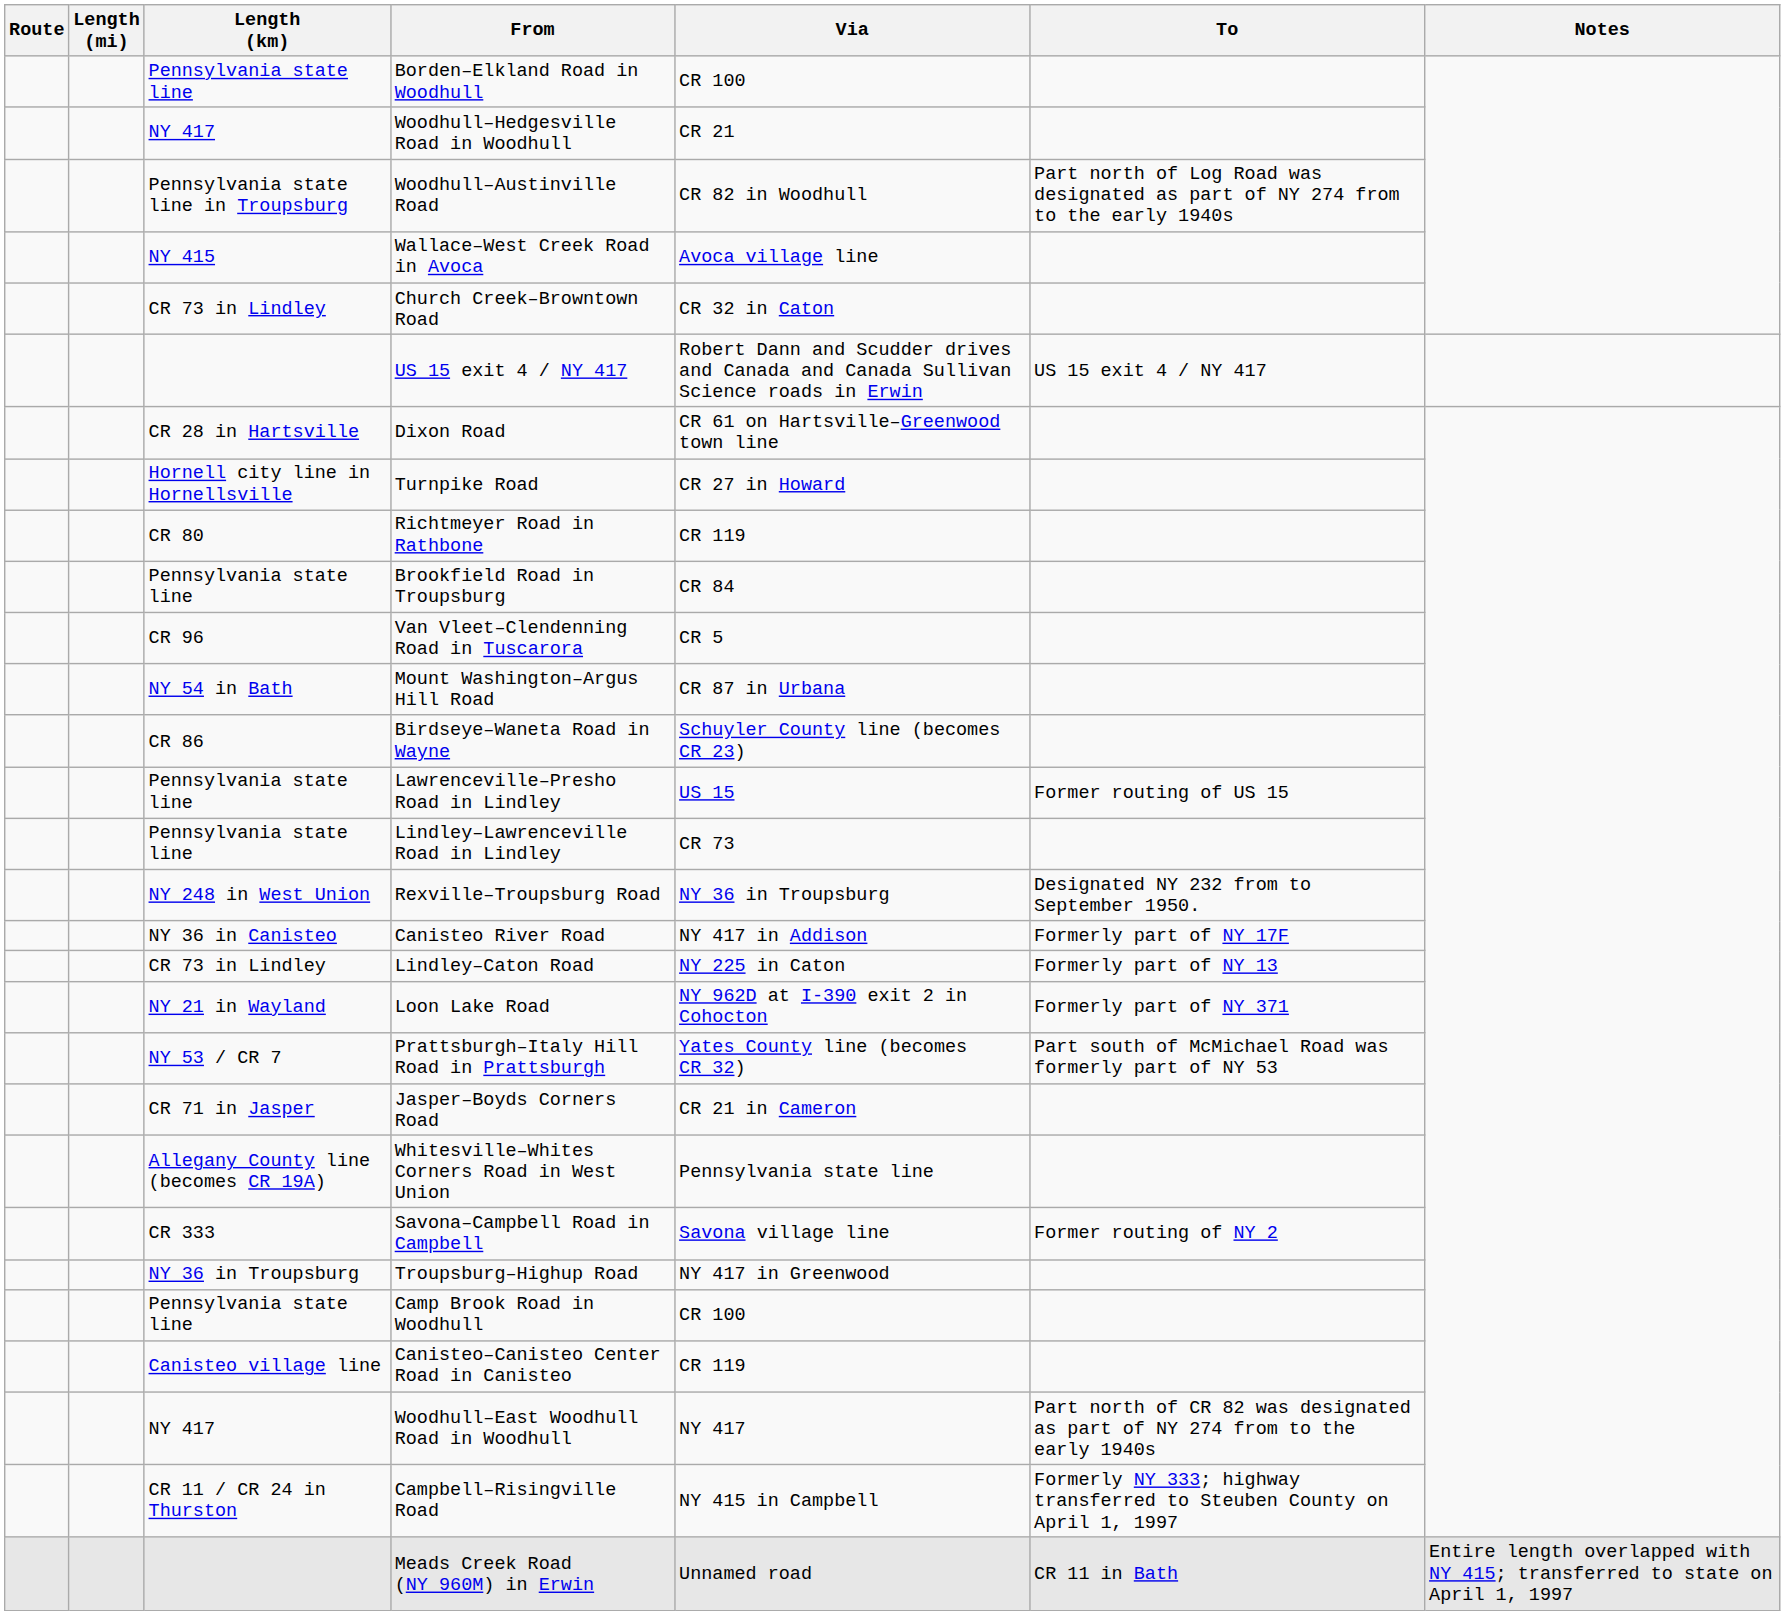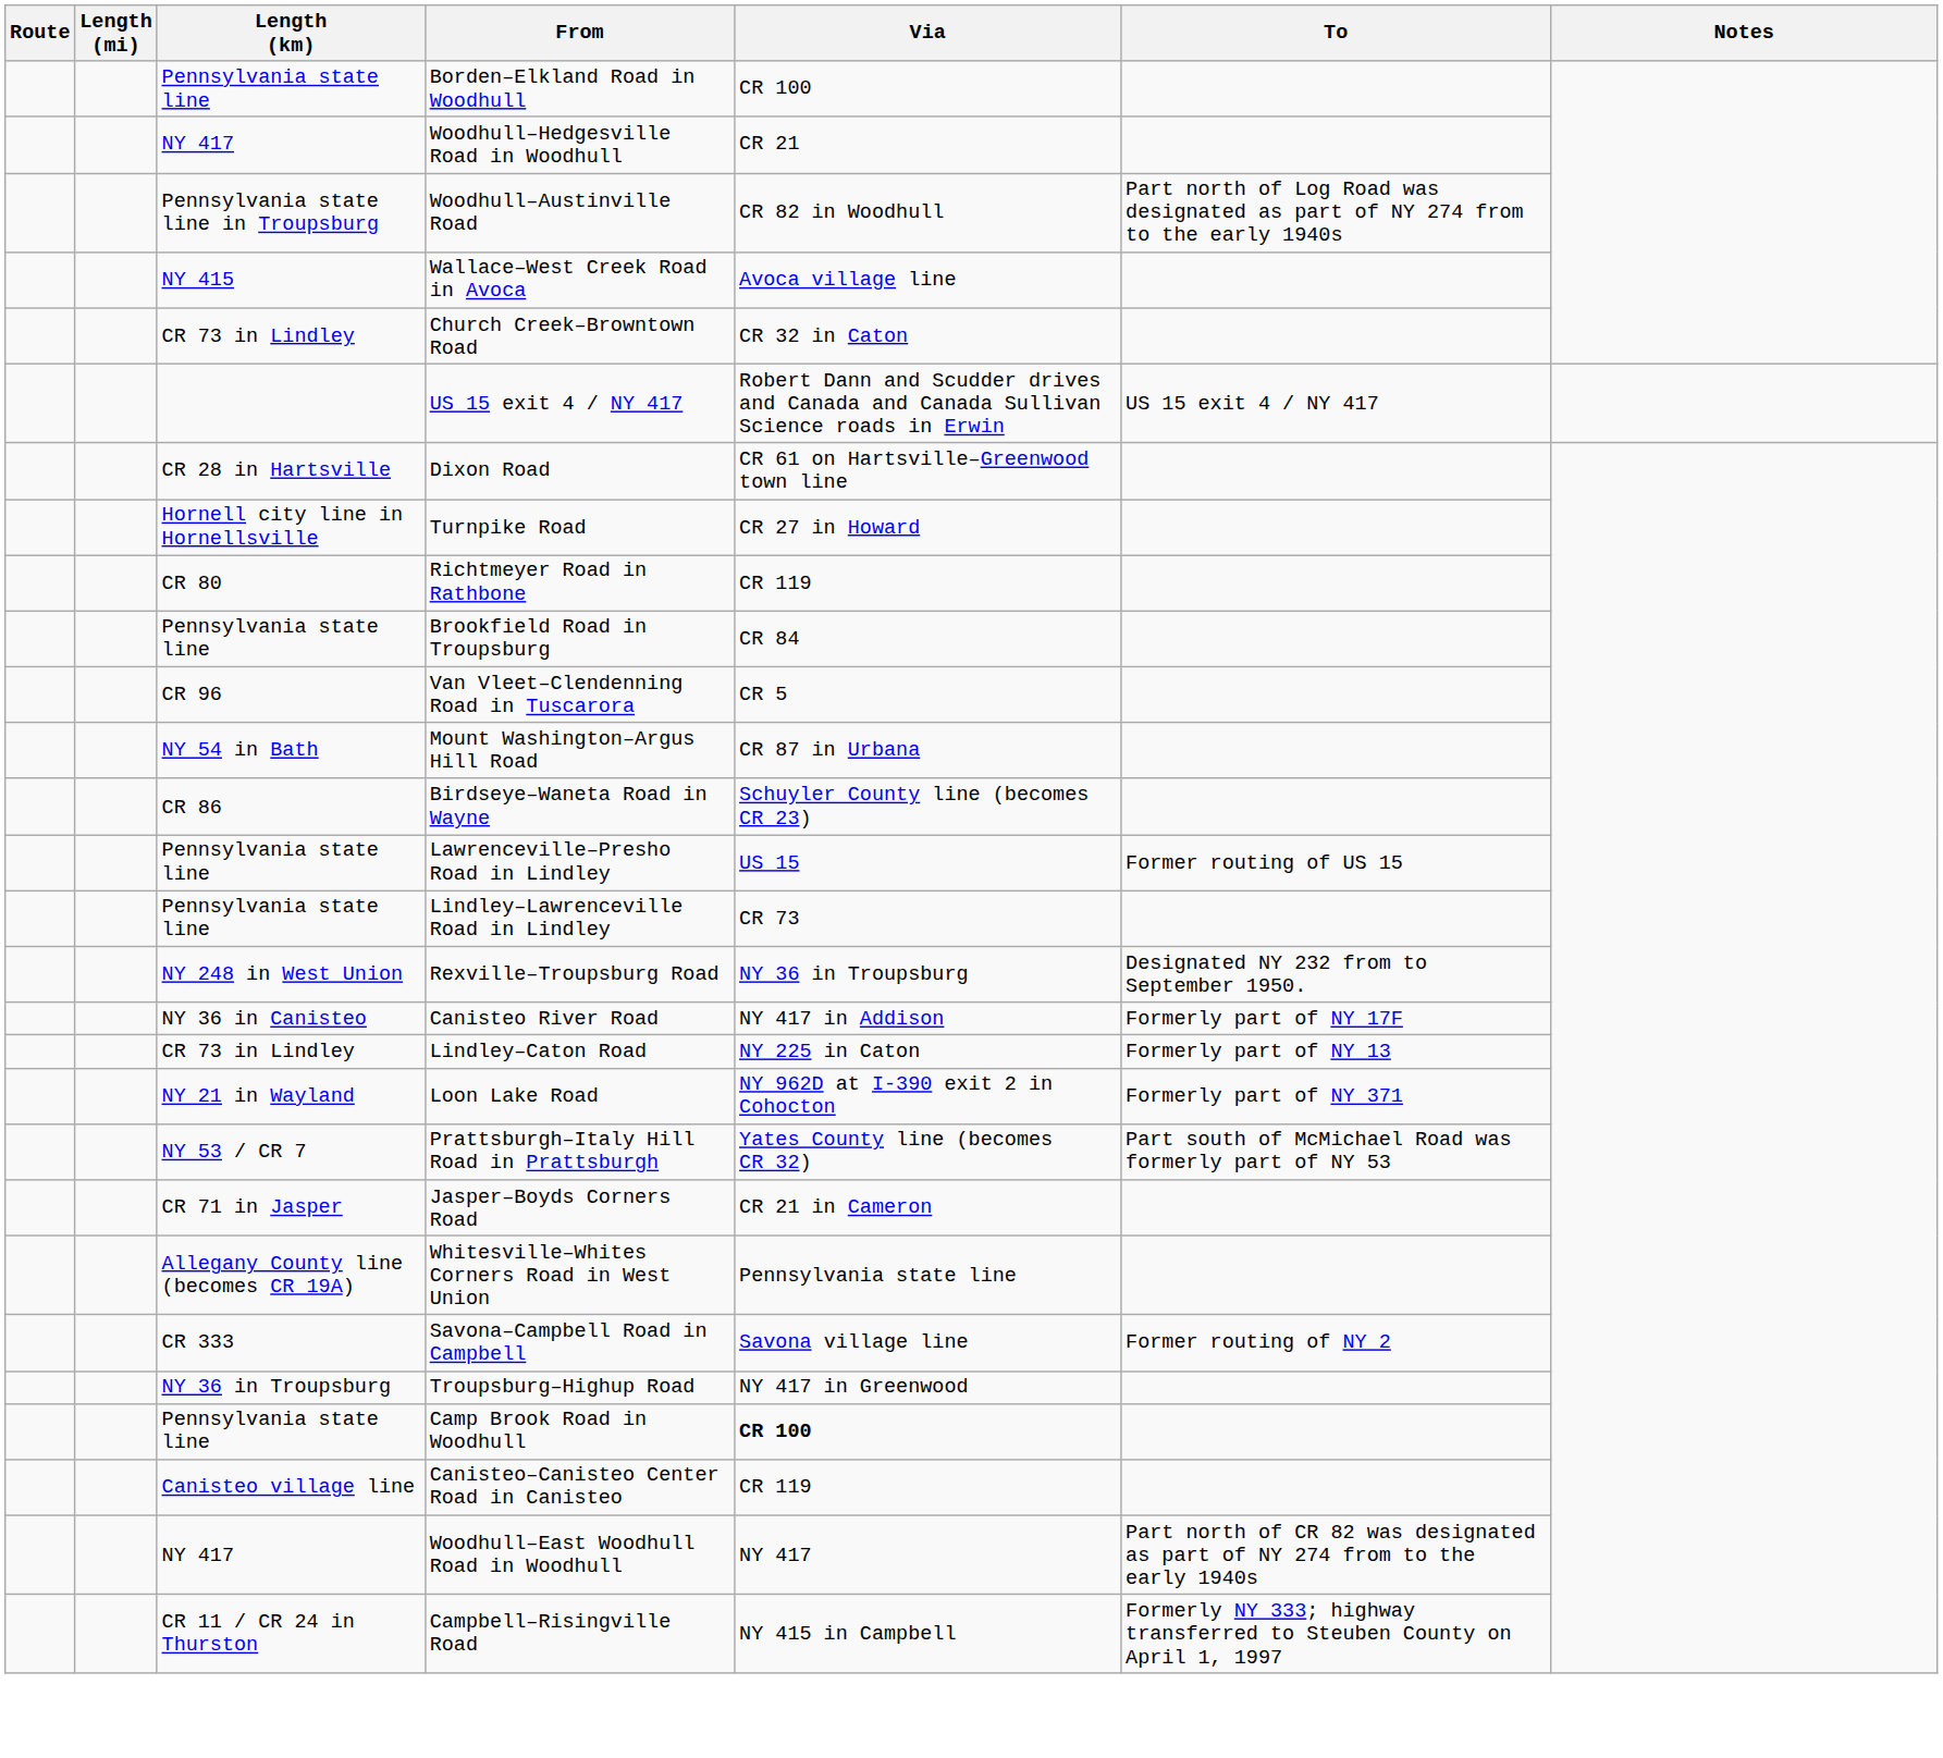Camp Brook Road in Woodhull | Via: normal -> bold
- row: Meads Creek Road (NY 960M) in Erwin | Unnamed road | CR 11 in Bath | Entire length overlapped with NY 415; transferred to state on April 1, 1997
